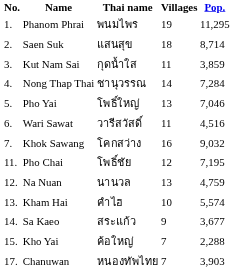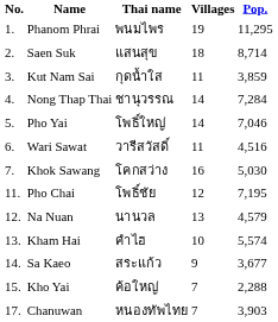Pho Yai | Villages: 13 -> 14
Khok Sawang | Pop.: 9,032 -> 5,030
Na Nuan | Pop.: 4,759 -> 4,579
